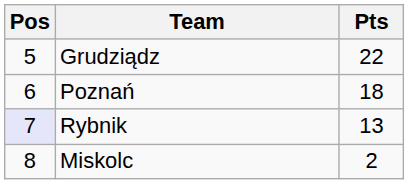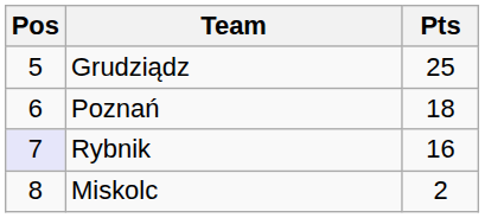Grudziądz | Pts: 22 -> 25
Rybnik | Pts: 13 -> 16
